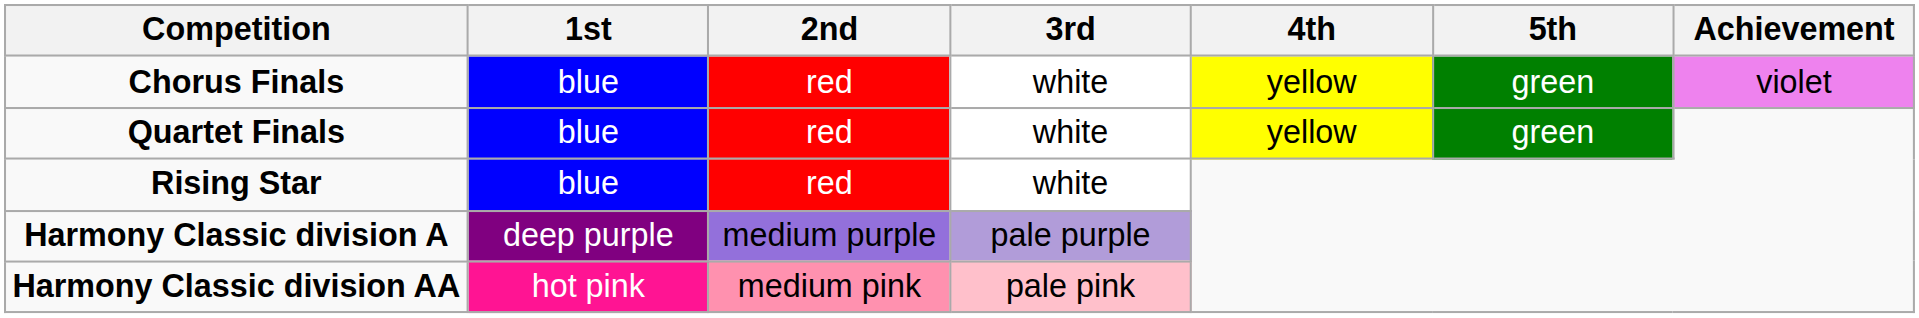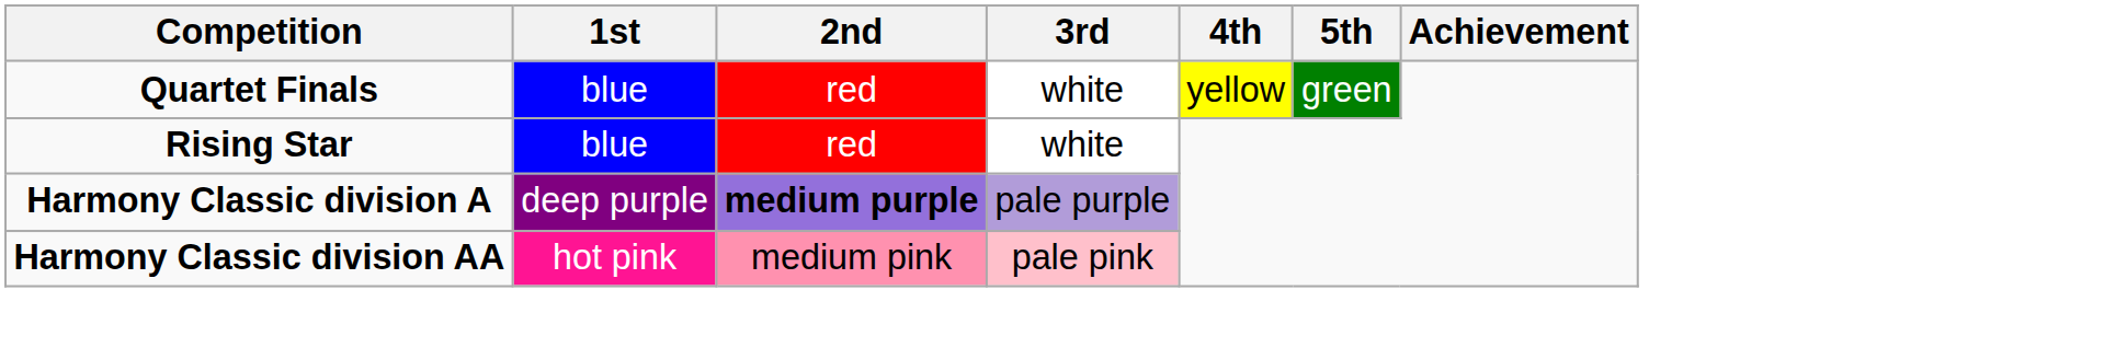- row: Chorus Finals | blue | red | white | yellow | green | violet
Harmony Classic division A | 2nd: normal -> bold
